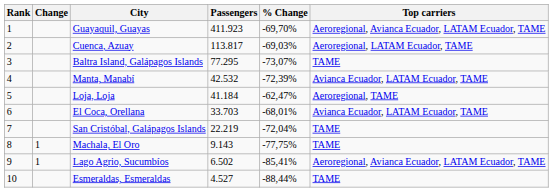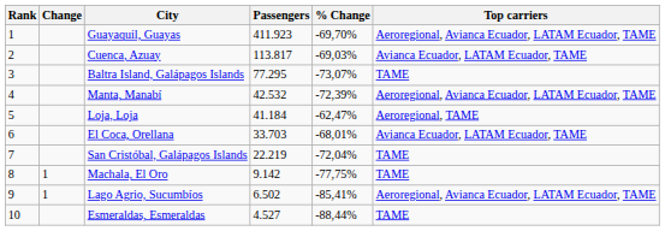Cuenca, Azuay | Top carriers: Aeroregional, LATAM Ecuador, TAME -> Avianca Ecuador, LATAM Ecuador, TAME
Manta, Manabí | Top carriers: Avianca Ecuador, LATAM Ecuador, TAME -> Aeroregional, Avianca Ecuador, LATAM Ecuador, TAME
Machala, El Oro | Passengers: 9.143 -> 9.142
